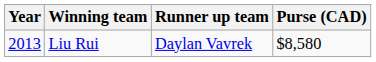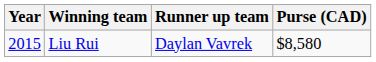Liu Rui | Year: 2013 -> 2015
